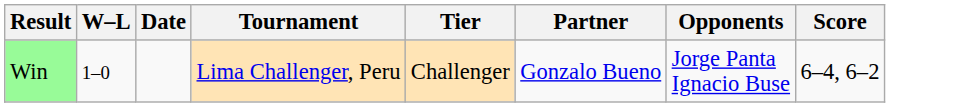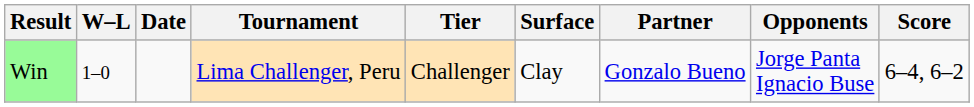+ column: Surface | Clay
